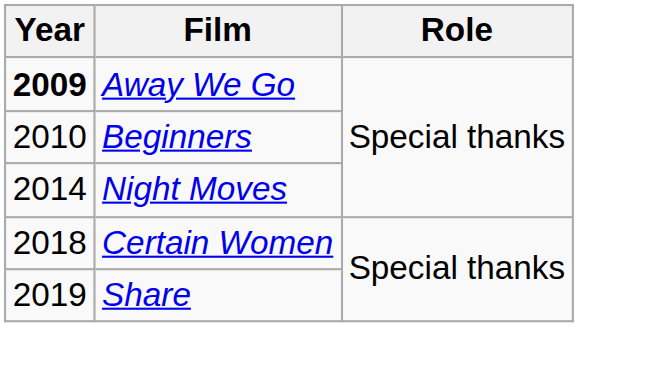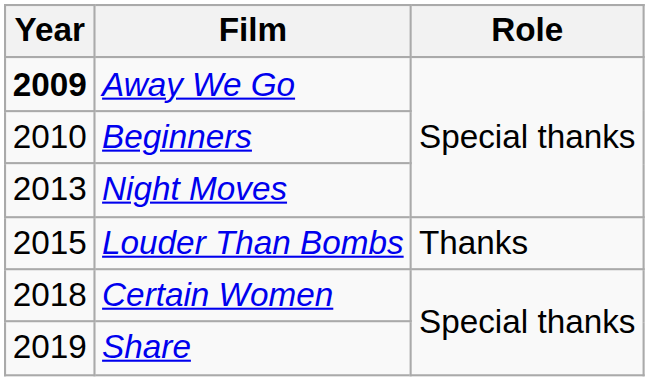Night Moves | Year: 2014 -> 2013
+ row: 2015 | Louder Than Bombs | Thanks
